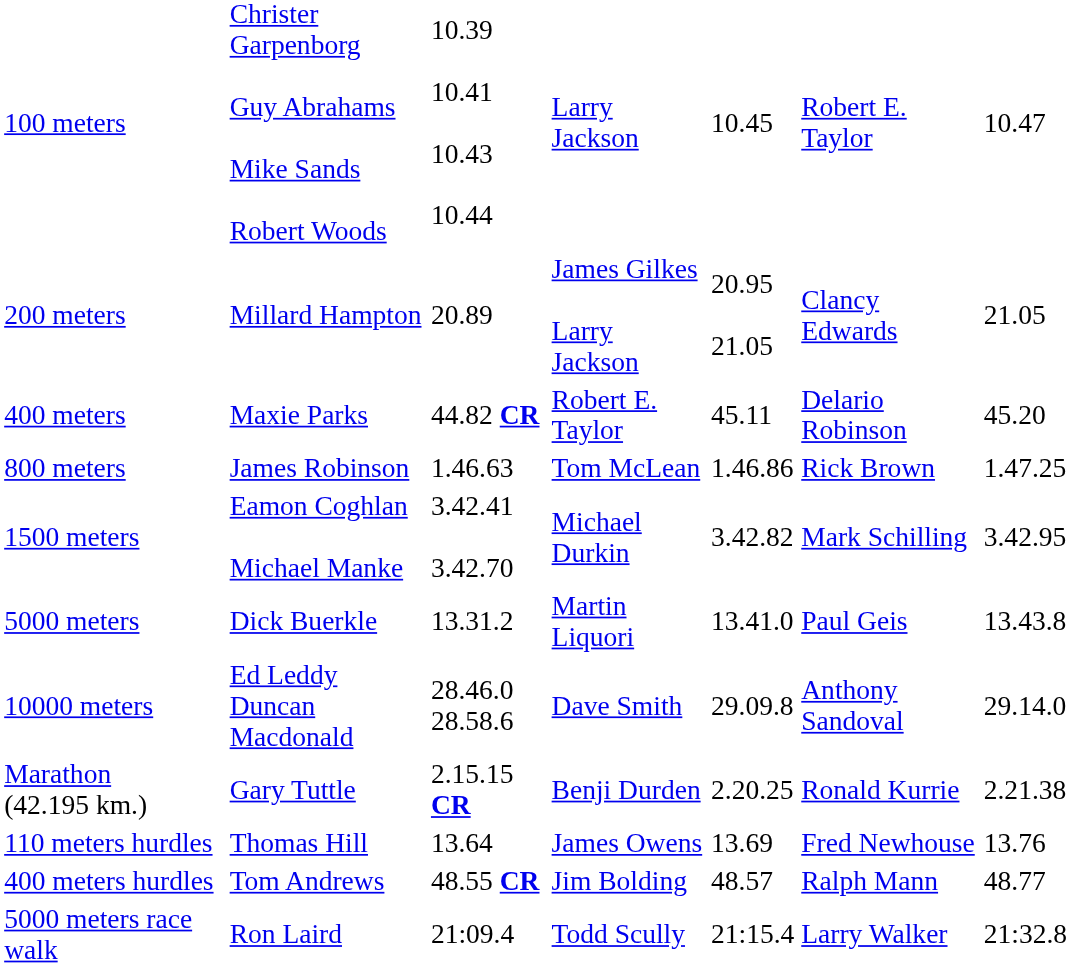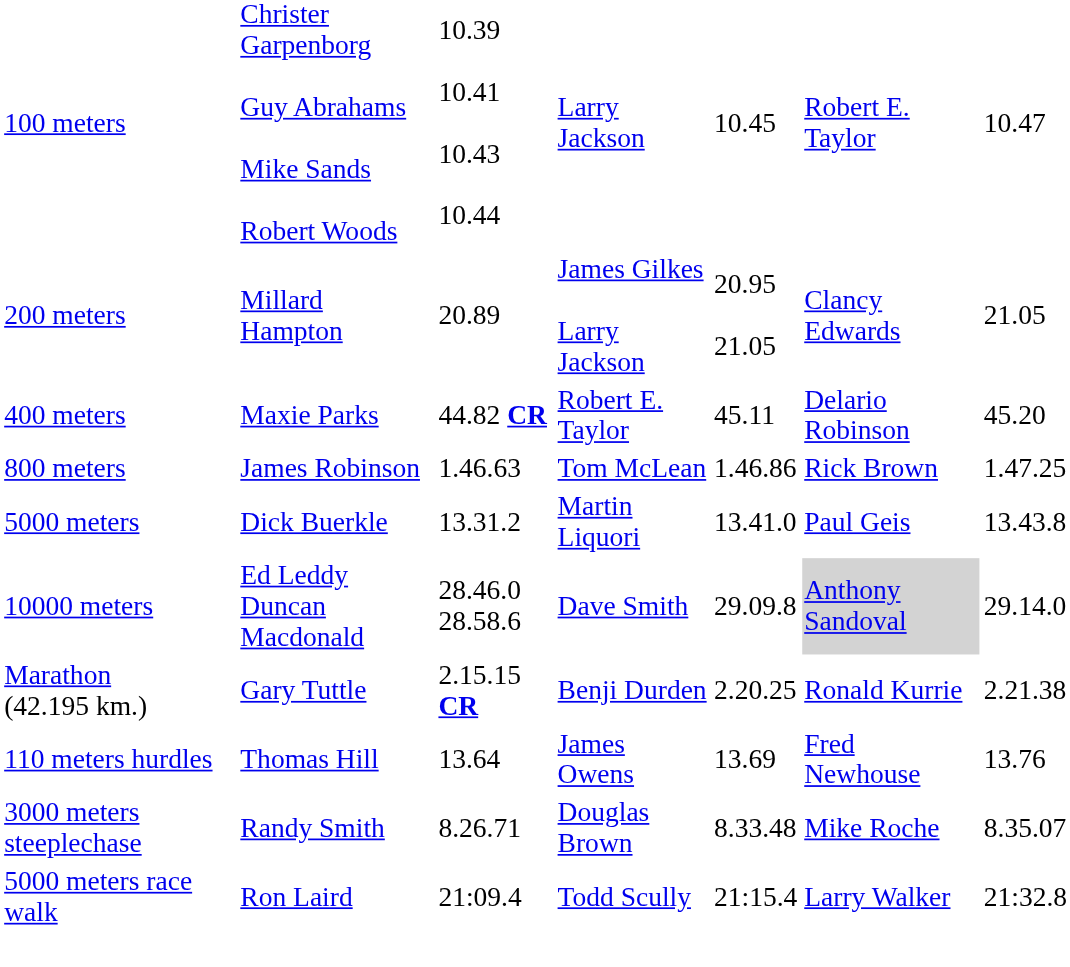- row: 1500 meters | Eamon Coghlan Michael Manke | 3.42.41 3.42.70 | Michael Durkin | 3.42.82 | Mark Schilling | 3.42.95
10000 meters | column 6: no background -> lightgrey background
- row: 400 meters hurdles | Tom Andrews | 48.55 CR | Jim Bolding | 48.57 | Ralph Mann | 48.77
+ row: 3000 meters steeplechase | Randy Smith | 8.26.71 | Douglas Brown | 8.33.48 | Mike Roche | 8.35.07
